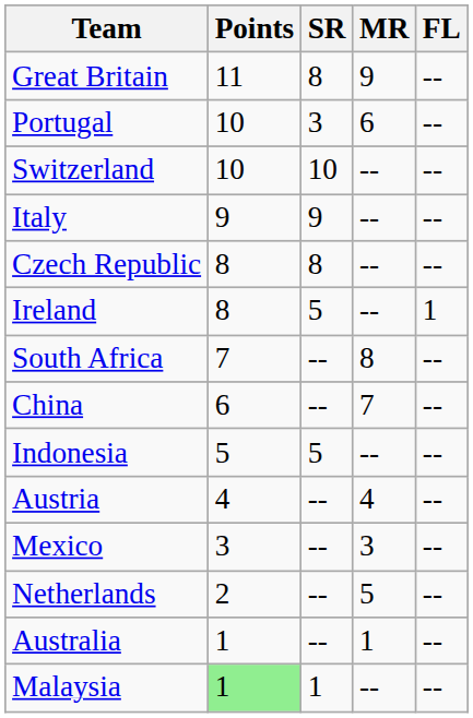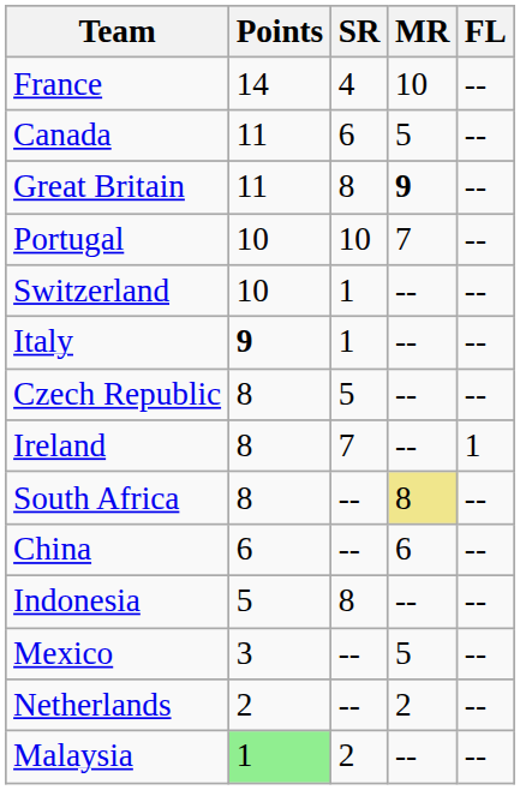+ row: France | 14 | 4 | 10 | --
+ row: Canada | 11 | 6 | 5 | --
Great Britain | MR: normal -> bold
Portugal | SR: 3 -> 10
Portugal | MR: 6 -> 7
Switzerland | SR: 10 -> 1
Italy | Points: normal -> bold
Italy | SR: 9 -> 1
Czech Republic | SR: 8 -> 5
Ireland | SR: 5 -> 7
South Africa | Points: 7 -> 8
South Africa | MR: no background -> khaki background
China | MR: 7 -> 6
Indonesia | SR: 5 -> 8
- row: Austria | 4 | -- | 4 | --
Mexico | MR: 3 -> 5
Netherlands | MR: 5 -> 2
- row: Australia | 1 | -- | 1 | --
Malaysia | SR: 1 -> 2
